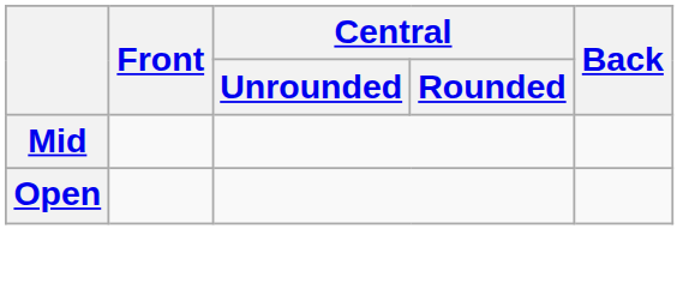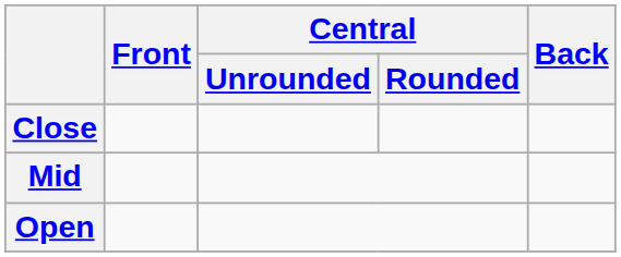+ row: Close
